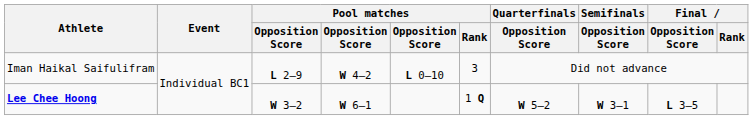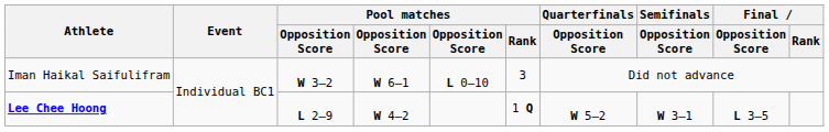Iman Haikal Saifulifram | column 3: L 2–9 -> W 3–2
Iman Haikal Saifulifram | column 4: W 4–2 -> W 6–1
Lee Chee Hoong | column 3: W 3–2 -> L 2–9
Lee Chee Hoong | column 4: W 6–1 -> W 4–2
